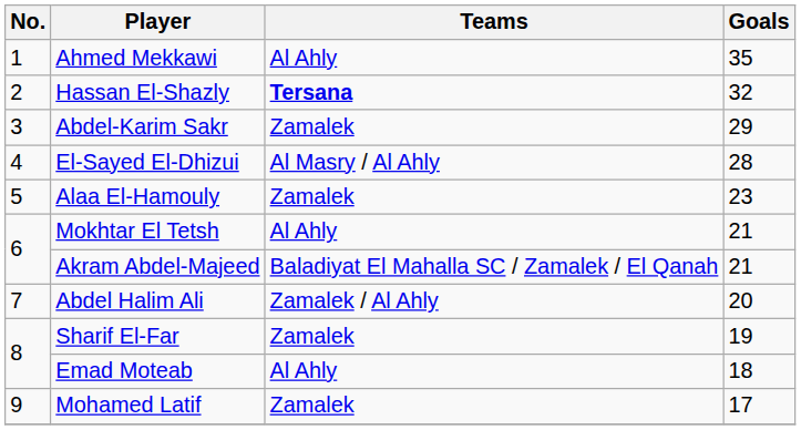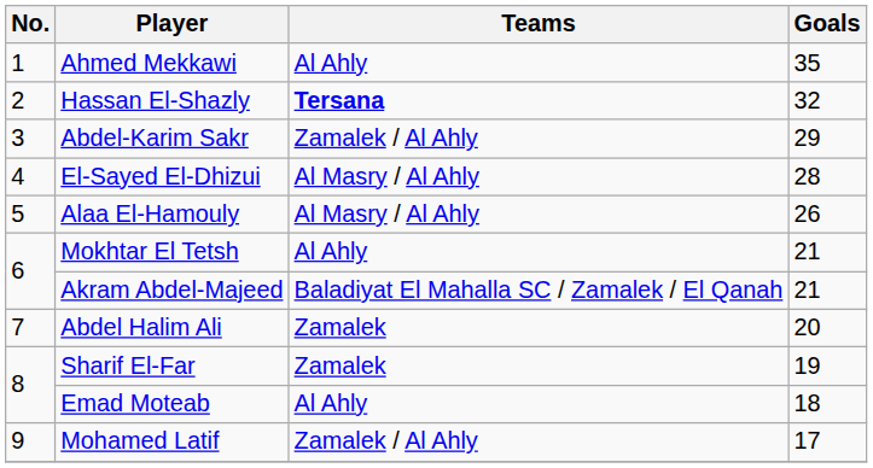Abdel-Karim Sakr | Teams: Zamalek -> Zamalek / Al Ahly
Alaa El-Hamouly | Teams: Zamalek -> Al Masry / Al Ahly
Alaa El-Hamouly | Goals: 23 -> 26
Abdel Halim Ali | Teams: Zamalek / Al Ahly -> Zamalek
Mohamed Latif | Teams: Zamalek -> Zamalek / Al Ahly
